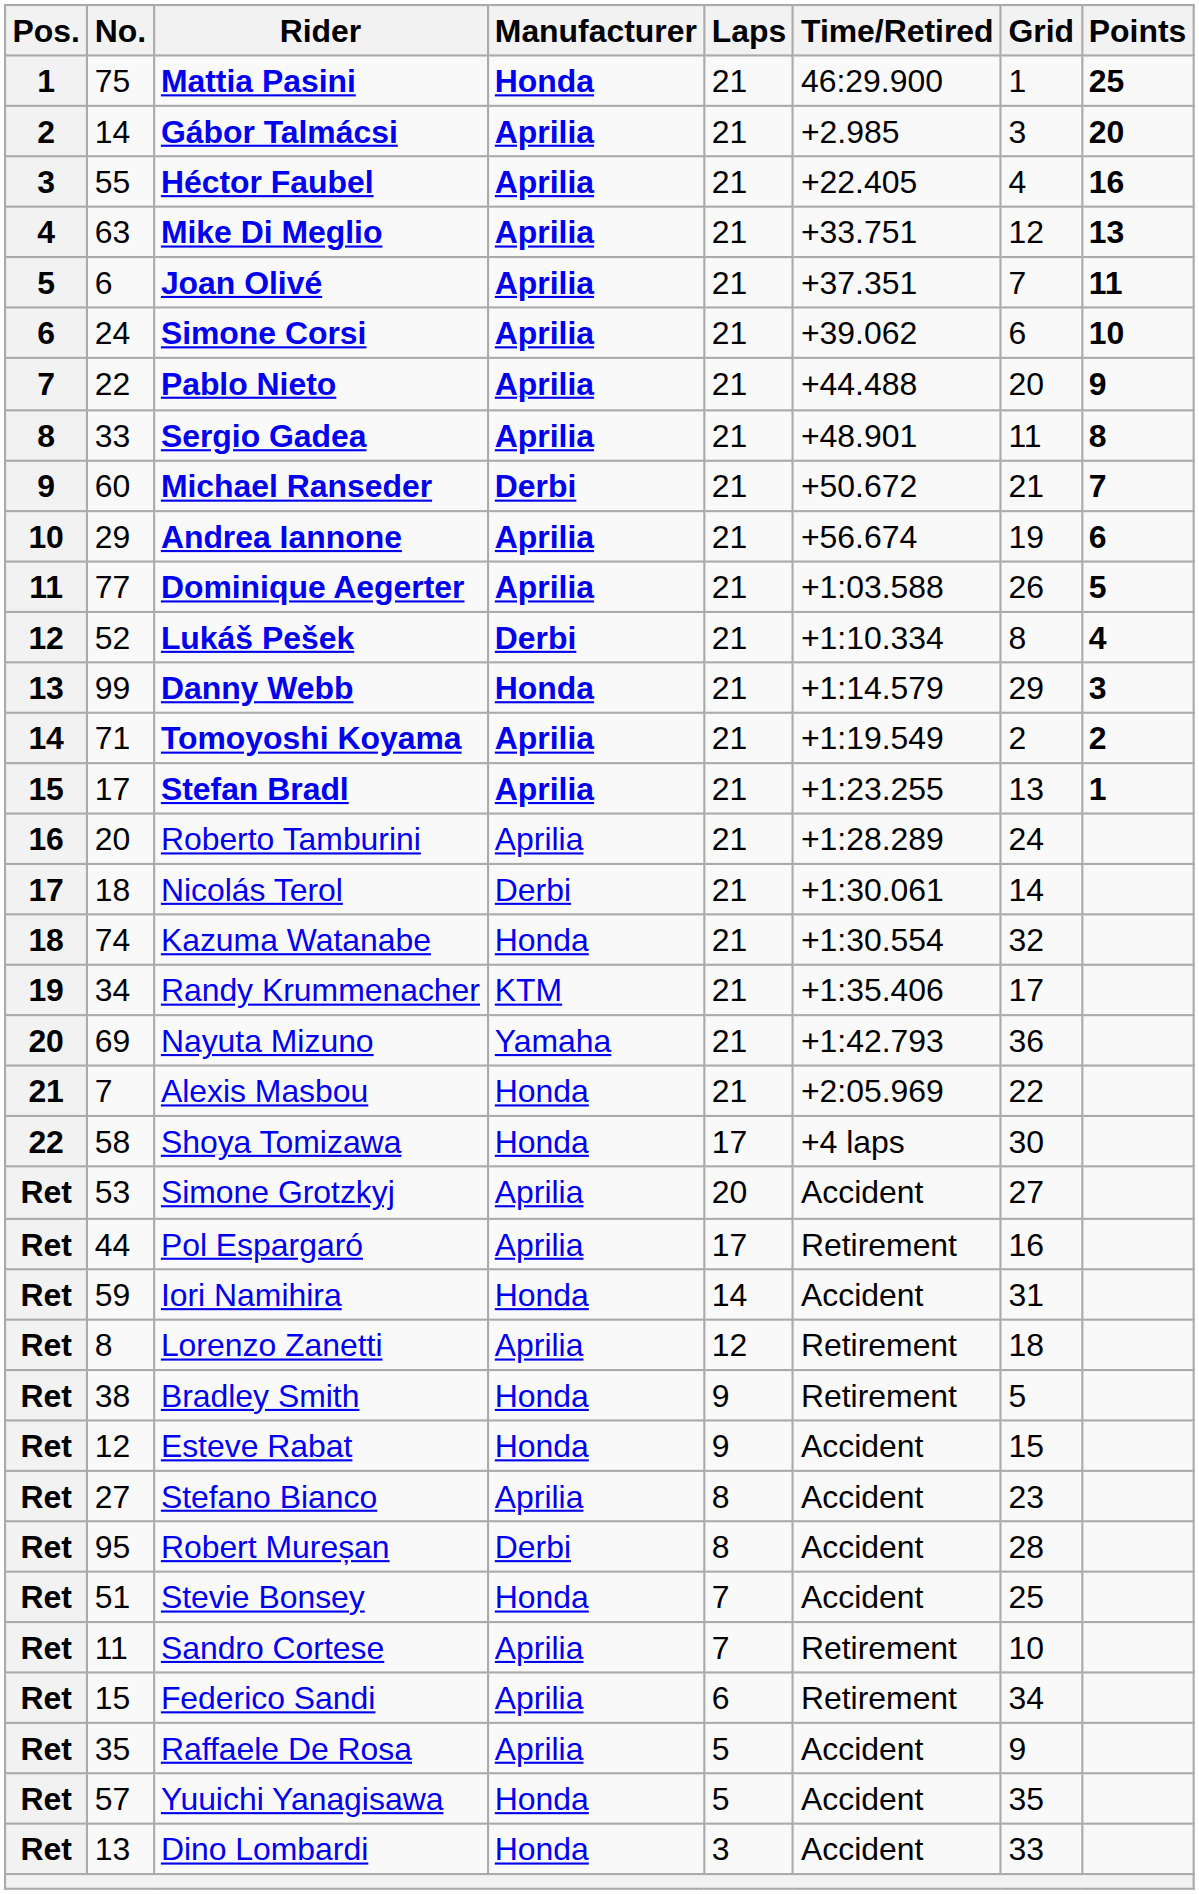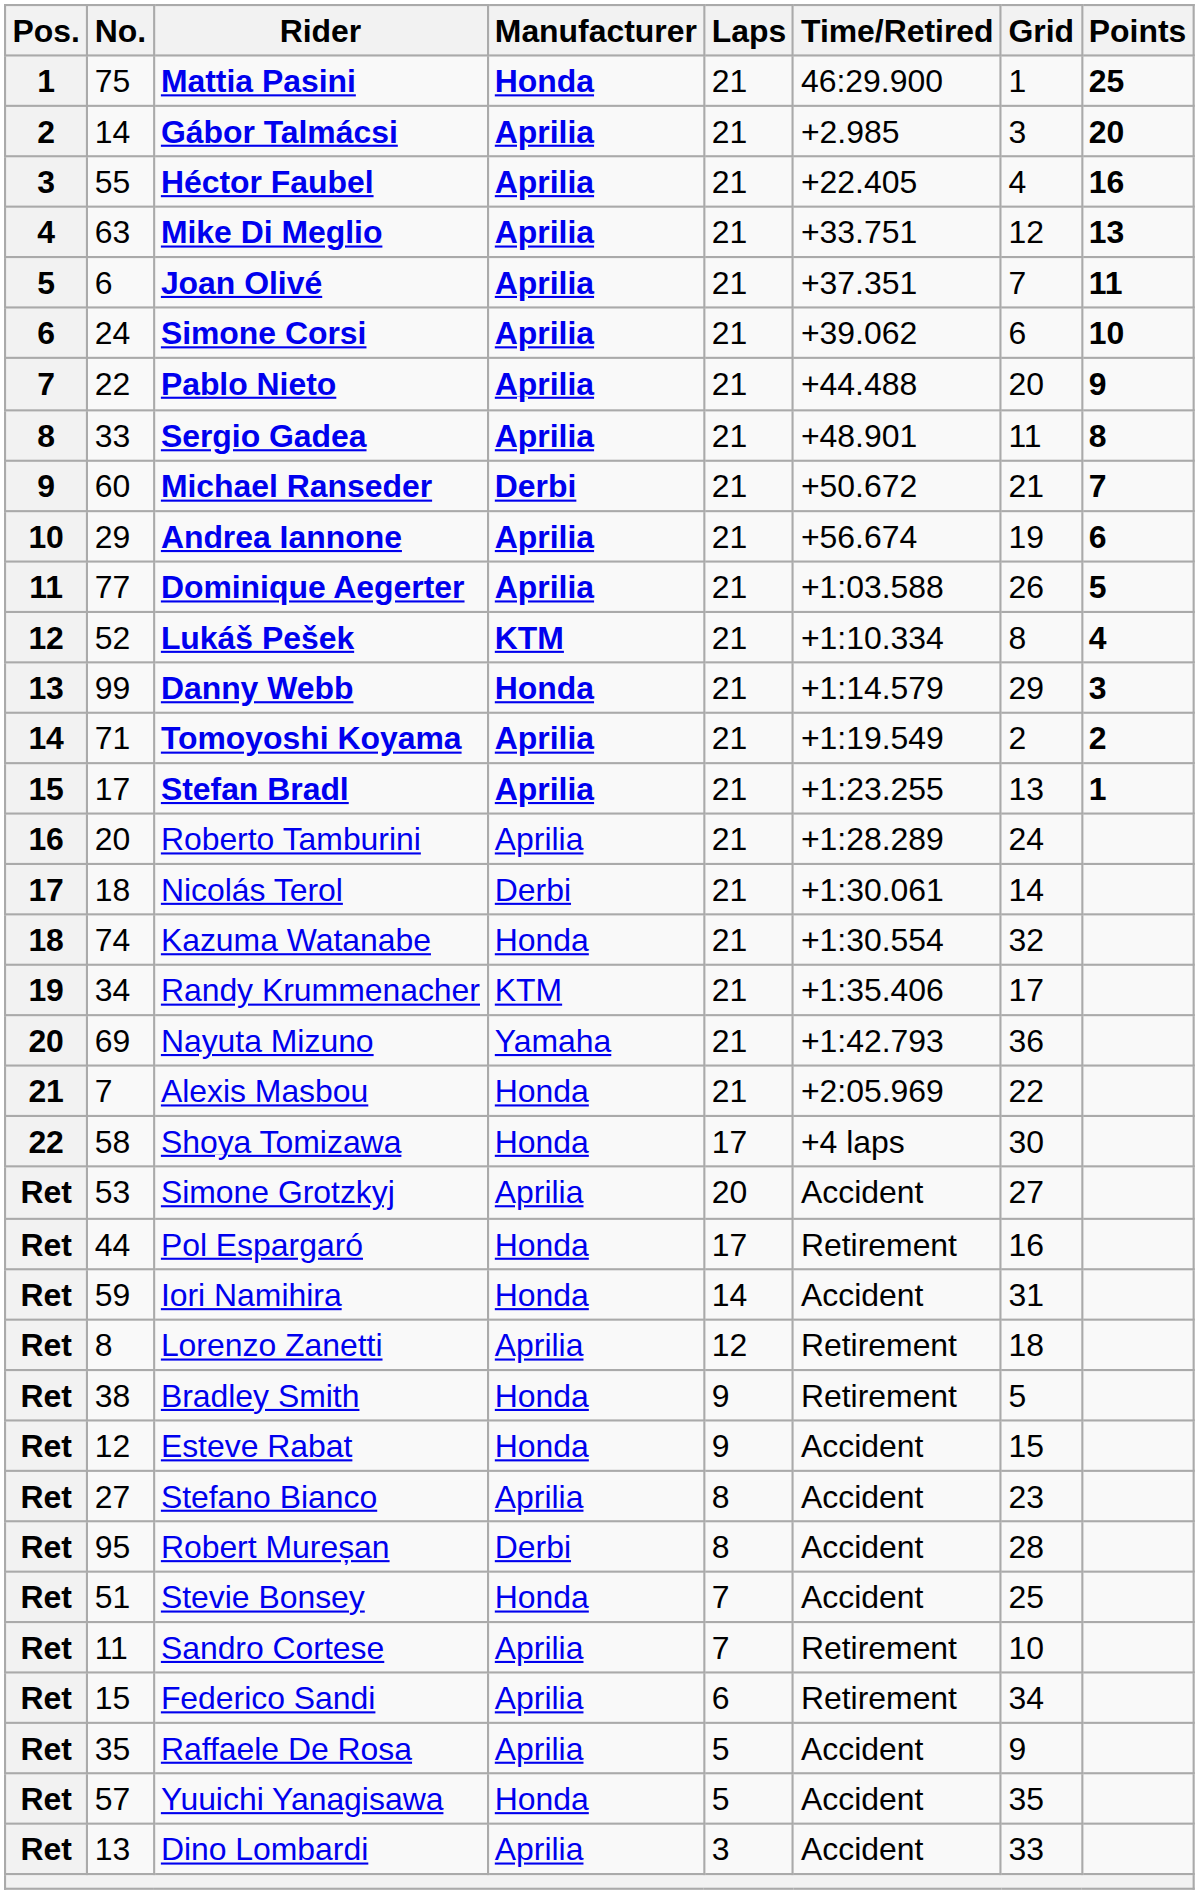Lukáš Pešek | Manufacturer: Derbi -> KTM
Pol Espargaró | Manufacturer: Aprilia -> Honda
Dino Lombardi | Manufacturer: Honda -> Aprilia
